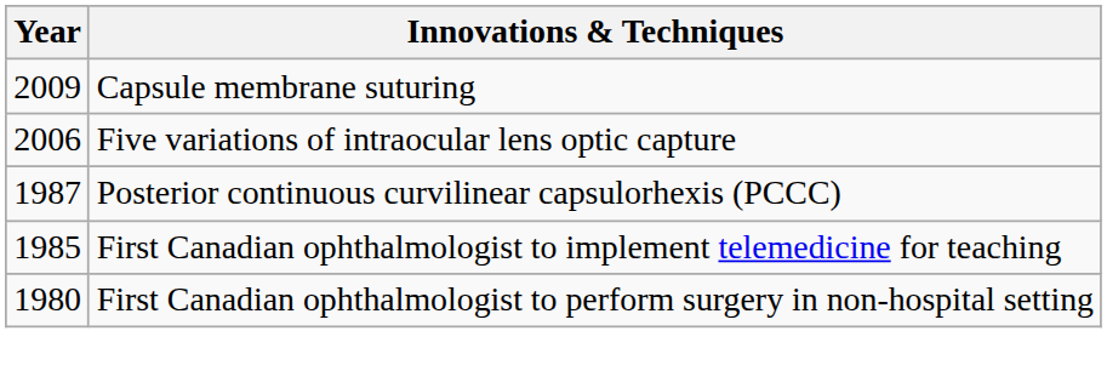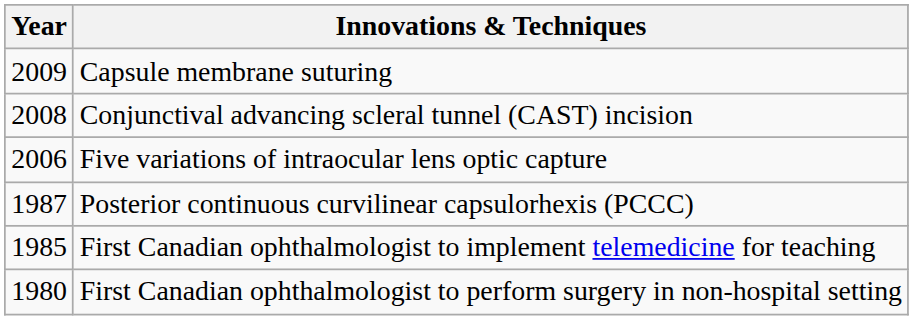+ row: 2008 | Conjunctival advancing scleral tunnel (CAST) incision
